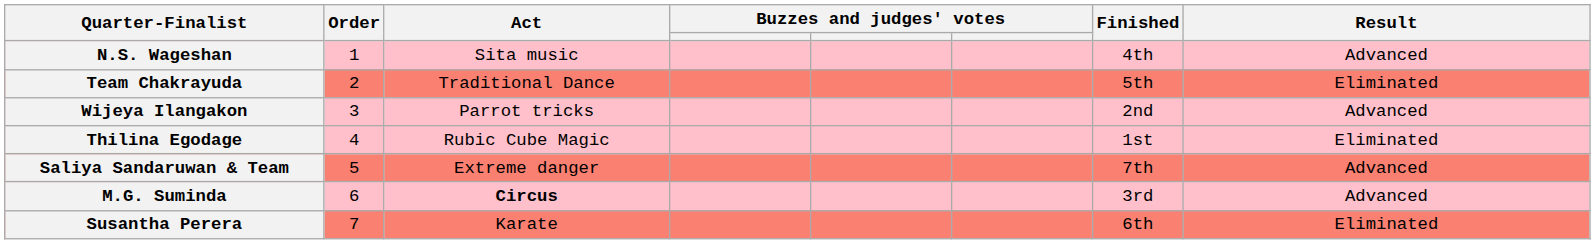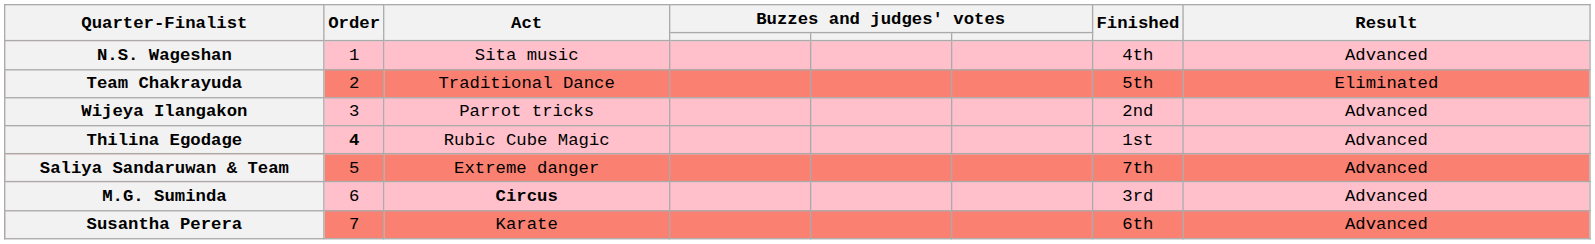Thilina Egodage | Order: normal -> bold
Thilina Egodage | Result: Eliminated -> Advanced
Susantha Perera | Result: Eliminated -> Advanced
